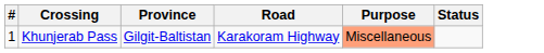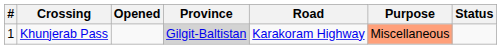+ column: Opened
Khunjerab Pass | Province: no background -> lightgrey background
